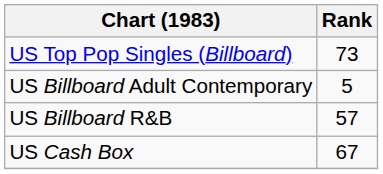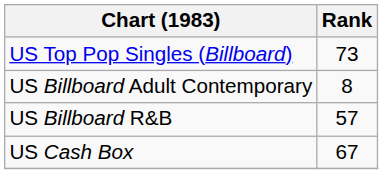US Billboard Adult Contemporary | Rank: 5 -> 8
